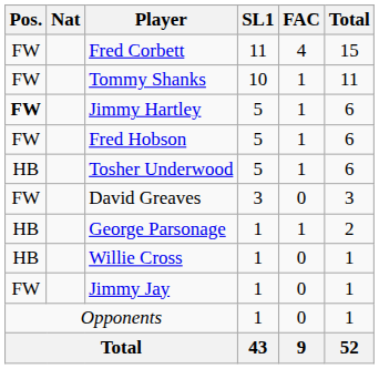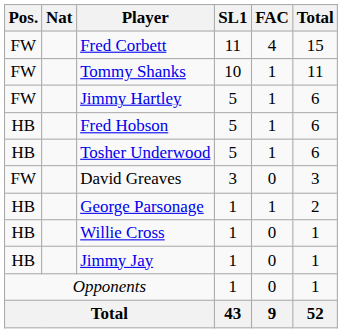Jimmy Hartley | Pos.: bold -> normal
Fred Hobson | Pos.: FW -> HB
Jimmy Jay | Pos.: FW -> HB
